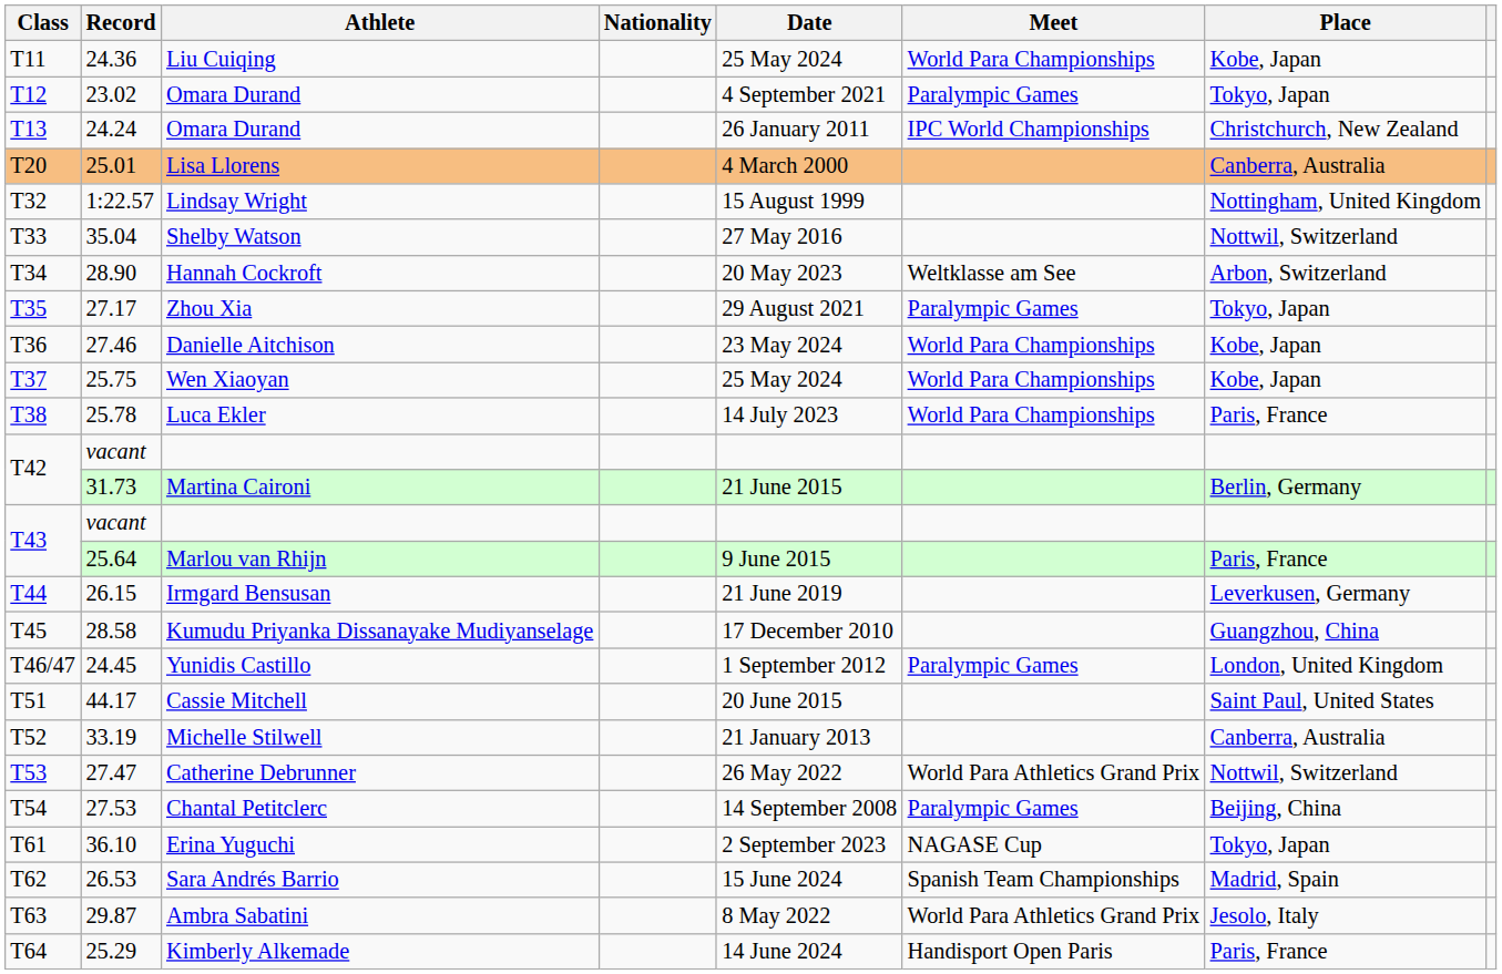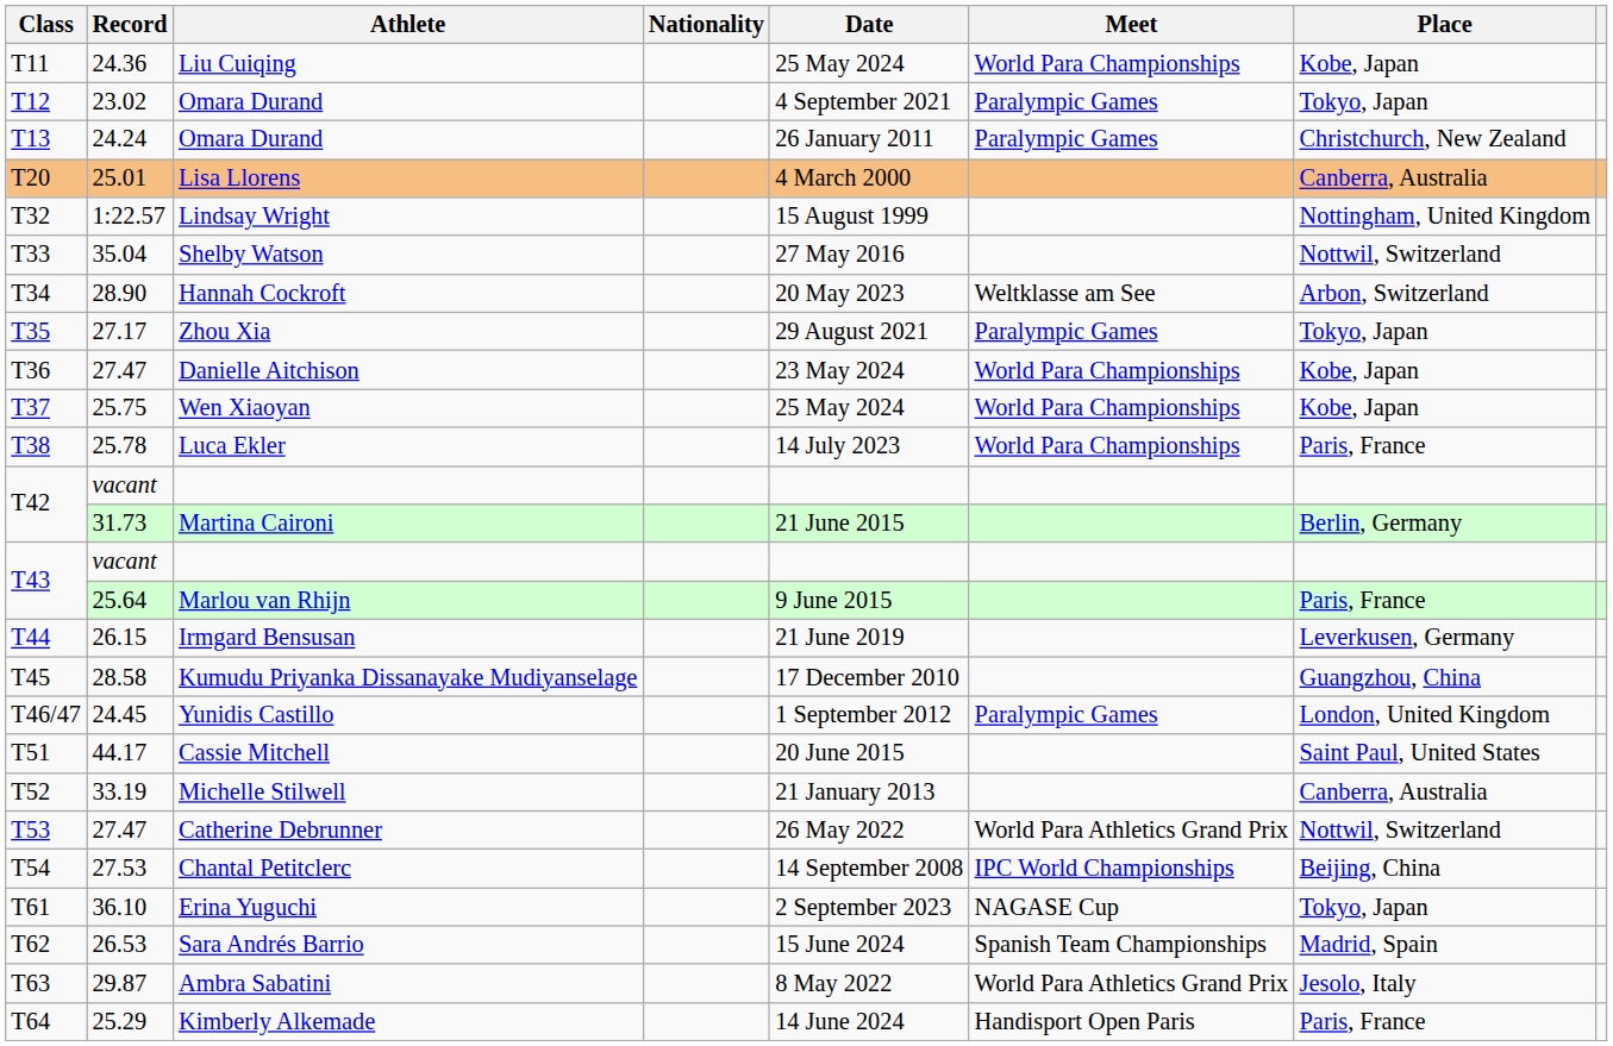T13 / Omara Durand | Meet: IPC World Championships -> Paralympic Games
Danielle Aitchison | Record: 27.46 -> 27.47
Chantal Petitclerc | Meet: Paralympic Games -> IPC World Championships
